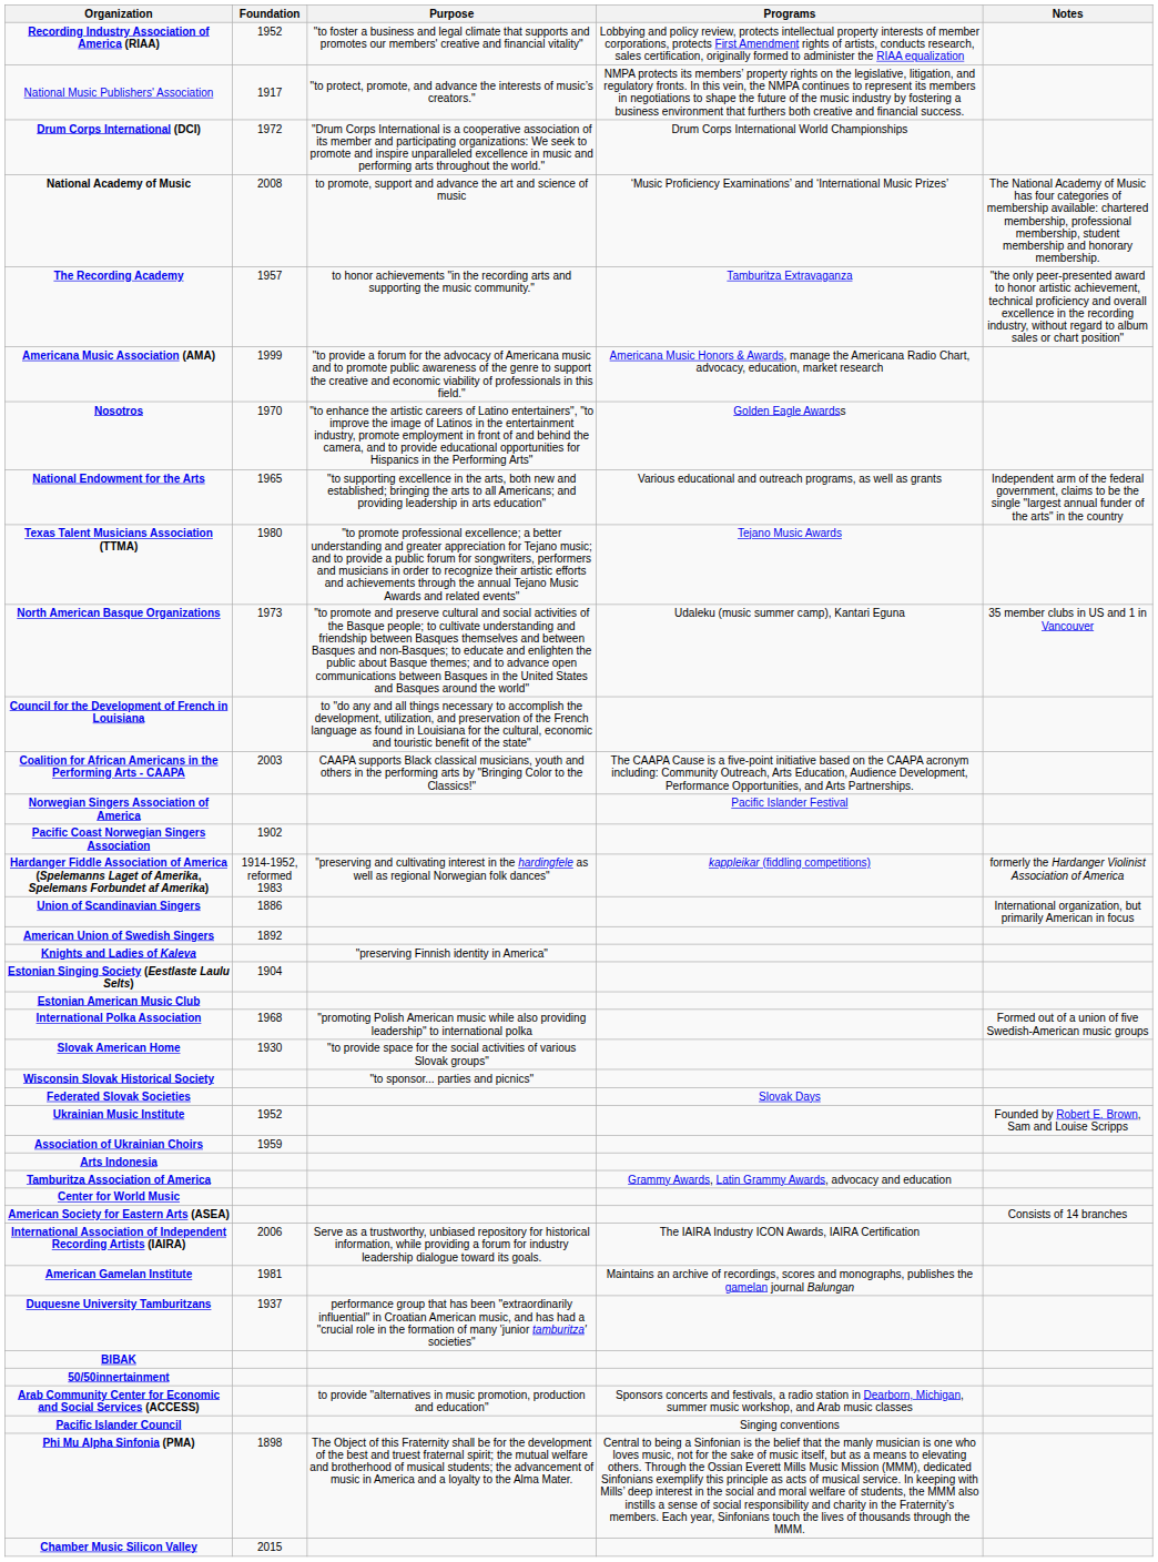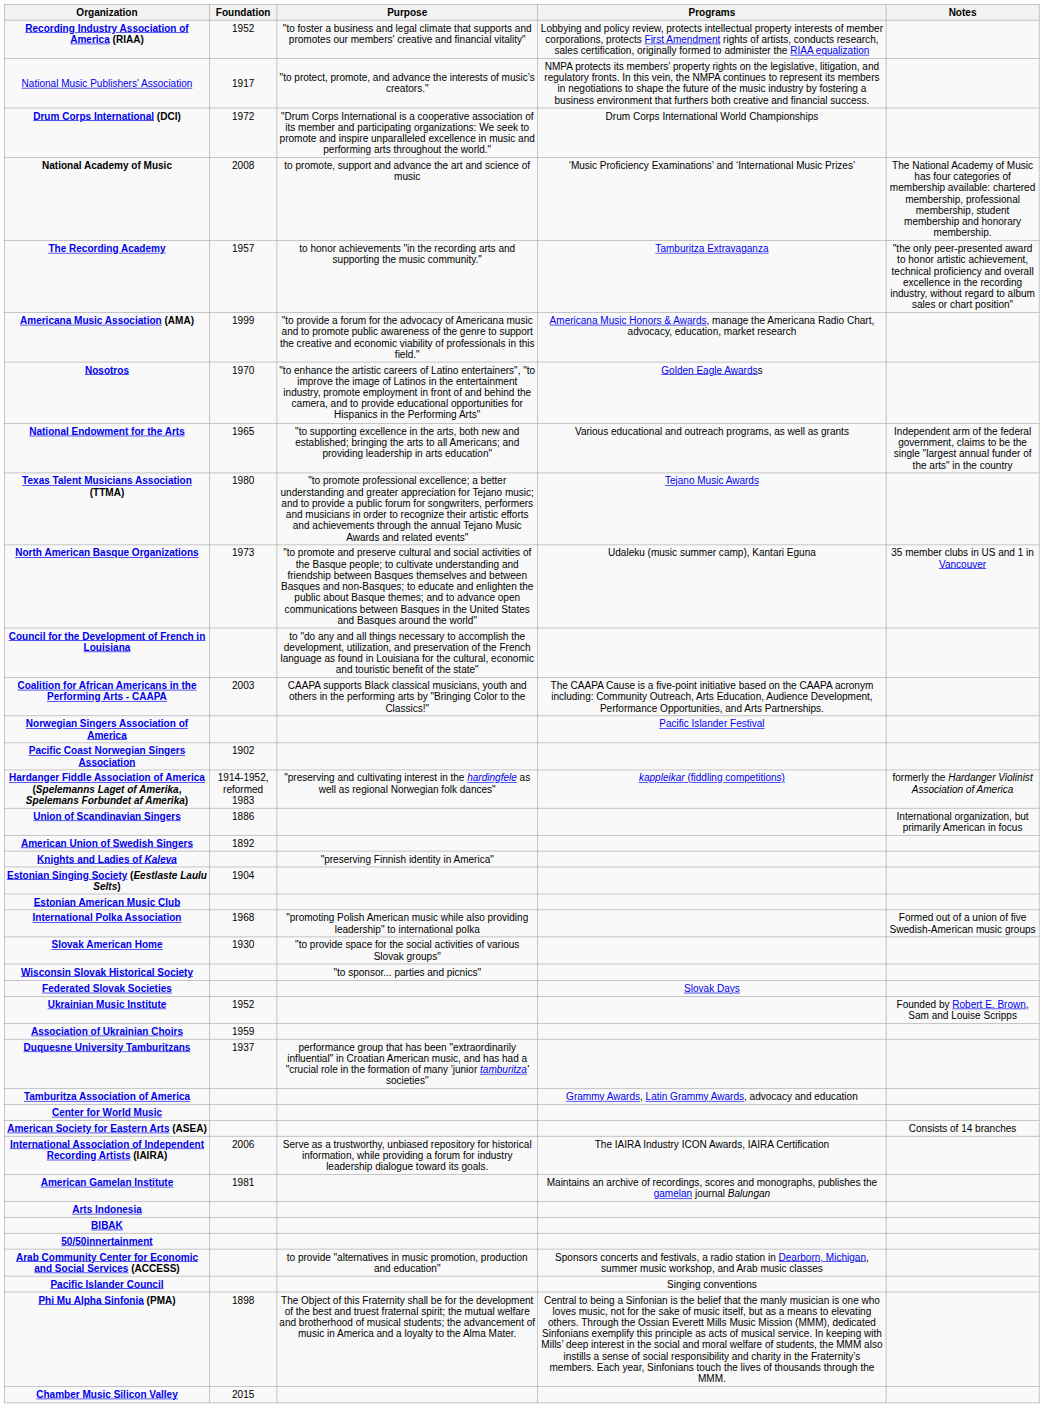rows swapped: Duquesne University Tamburitzans <-> Arts Indonesia
